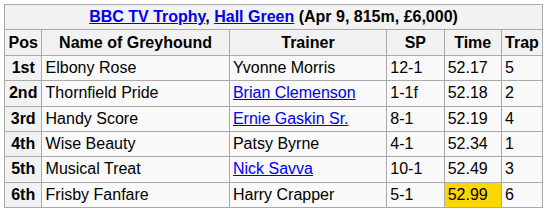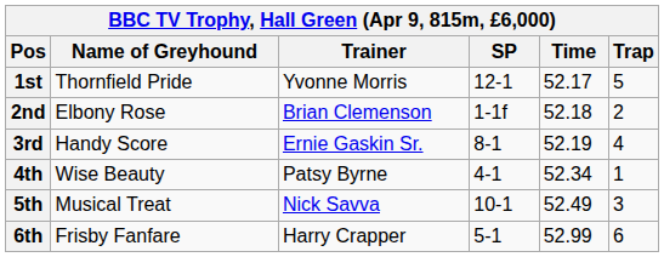1st | Name of Greyhound: Elbony Rose -> Thornfield Pride
2nd | Name of Greyhound: Thornfield Pride -> Elbony Rose
6th | Time: gold background -> no background
